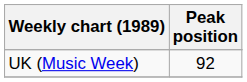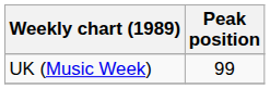UK (Music Week) | Peak position: 92 -> 99
